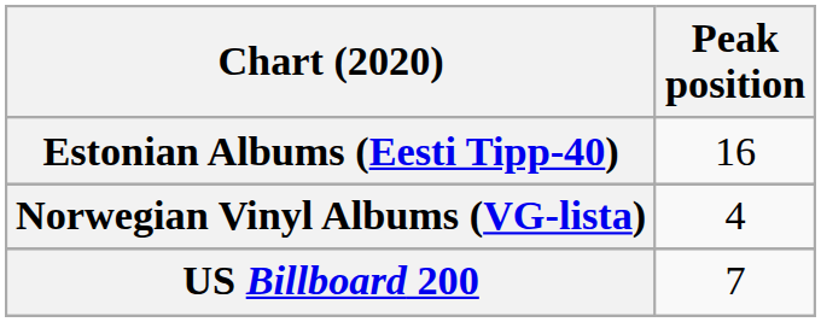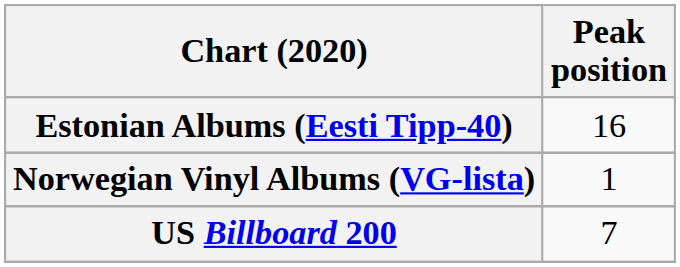Norwegian Vinyl Albums (VG-lista) | Peak position: 4 -> 1
